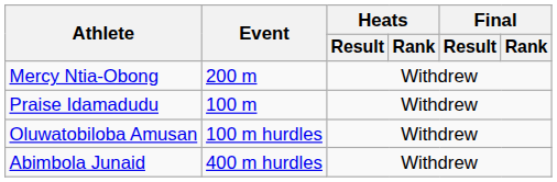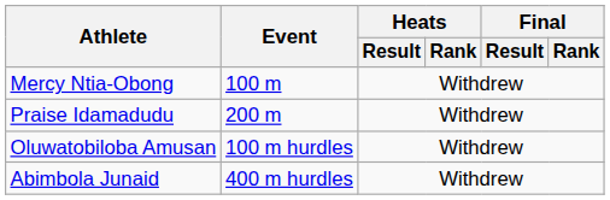Mercy Ntia-Obong | Event: 200 m -> 100 m
Praise Idamadudu | Event: 100 m -> 200 m
